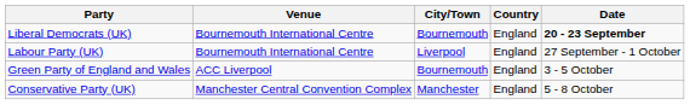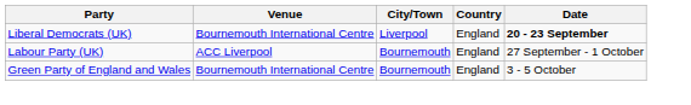Liberal Democrats (UK) | City/Town: Bournemouth -> Liverpool
Labour Party (UK) | Venue: Bournemouth International Centre -> ACC Liverpool
Labour Party (UK) | City/Town: Liverpool -> Bournemouth
Green Party of England and Wales | Venue: ACC Liverpool -> Bournemouth International Centre
- row: Conservative Party (UK) | Manchester Central Convention Complex | Manchester | England | 5 - 8 October
